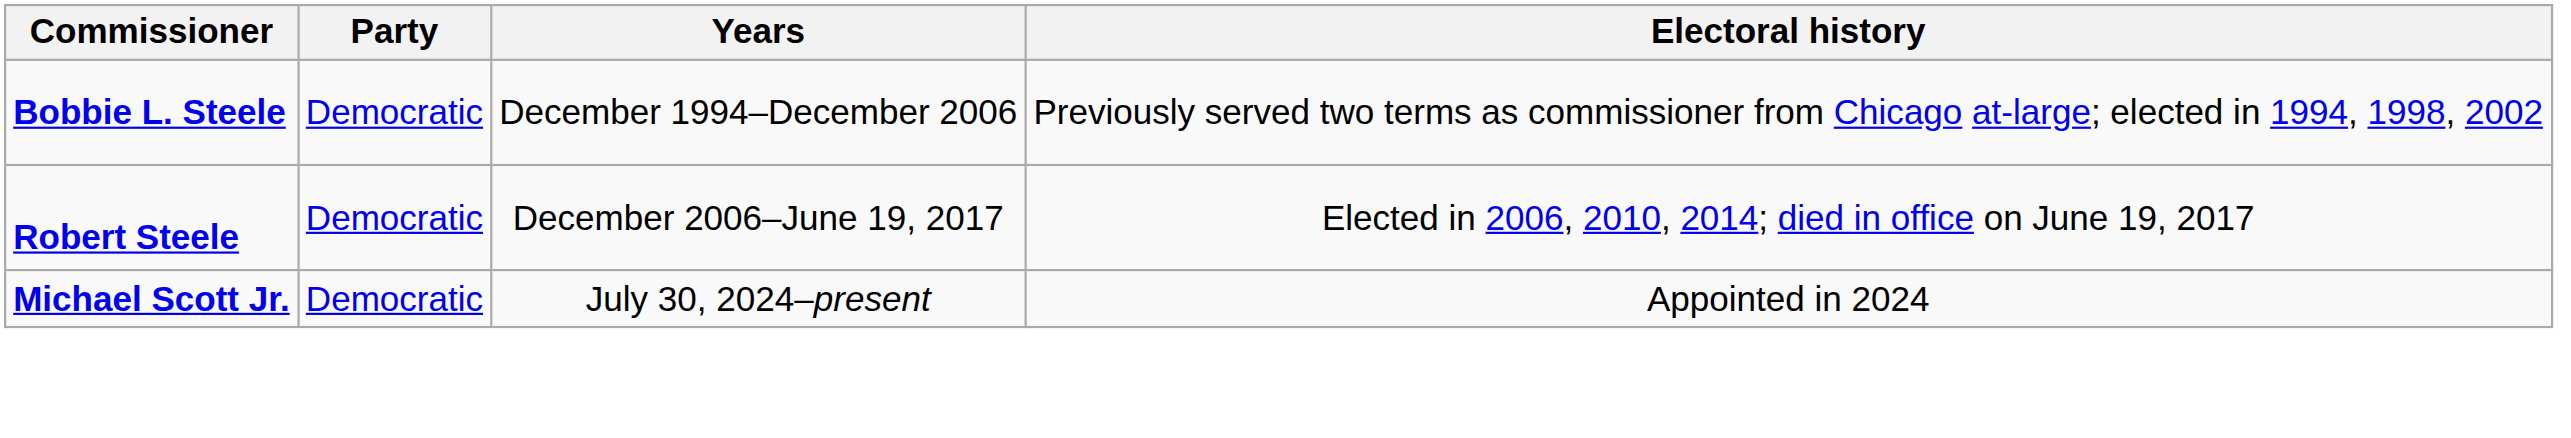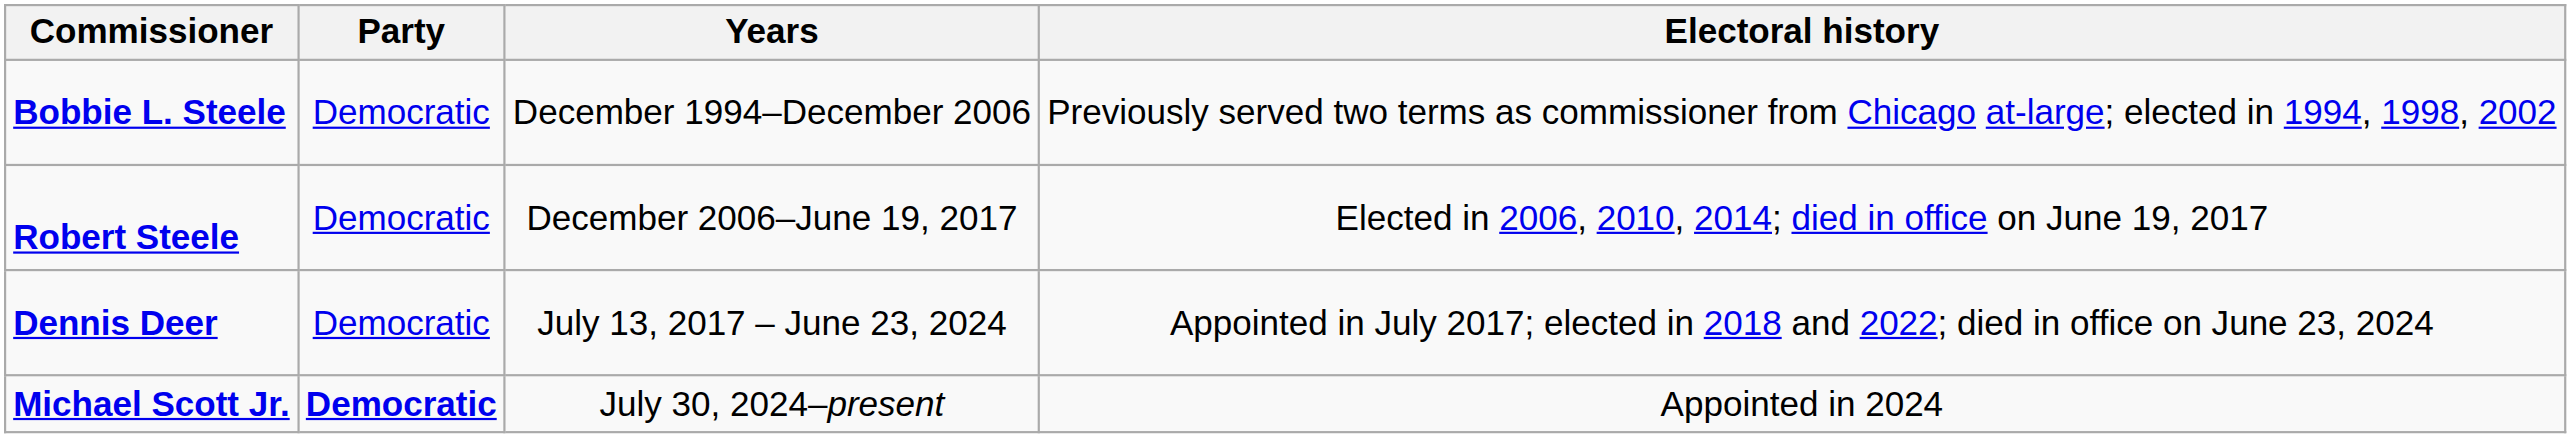+ row: Dennis Deer | Democratic | July 13, 2017 – June 23, 2024 | Appointed in July 2017; elected in 2018 and 2022; died in office on June 23, 2024
Michael Scott Jr. | Party: normal -> bold
